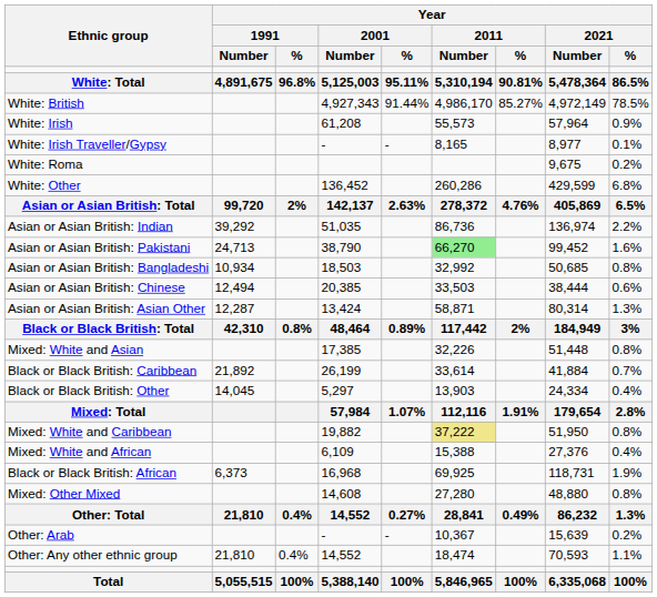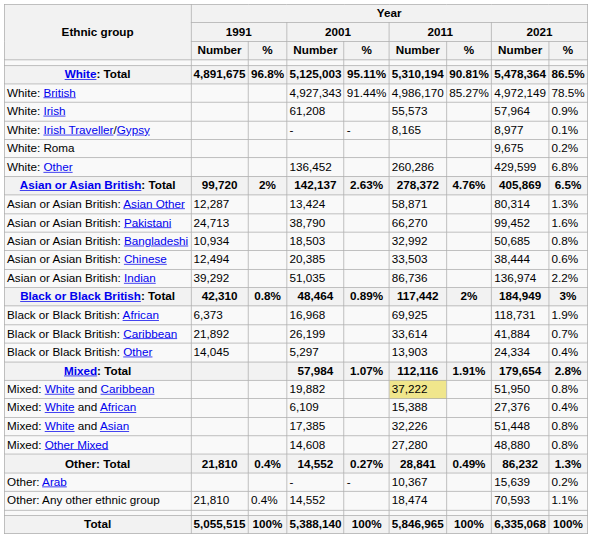rows swapped: Asian or Asian British: Indian <-> Asian or Asian British: Asian Other
Asian or Asian British: Pakistani | Year / 2011 / Number: lightgreen background -> no background
rows swapped: Black or Black British: African <-> Mixed: White and Asian
